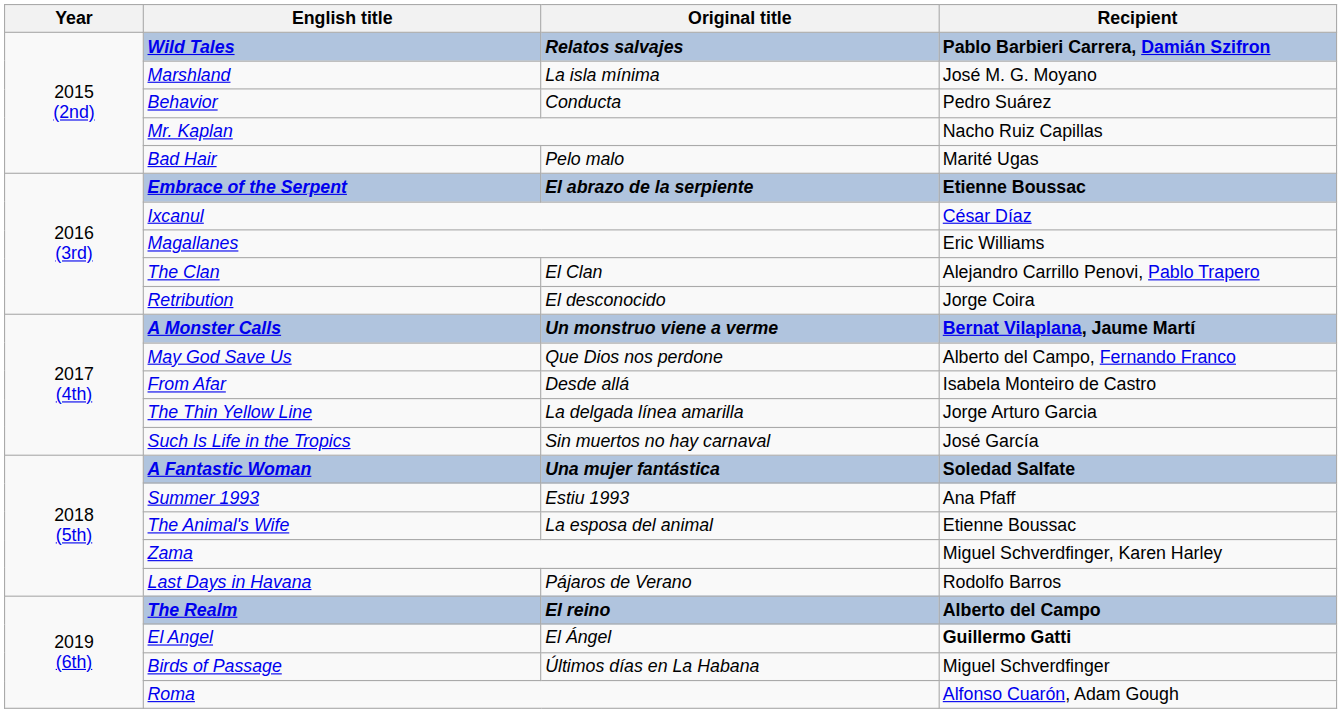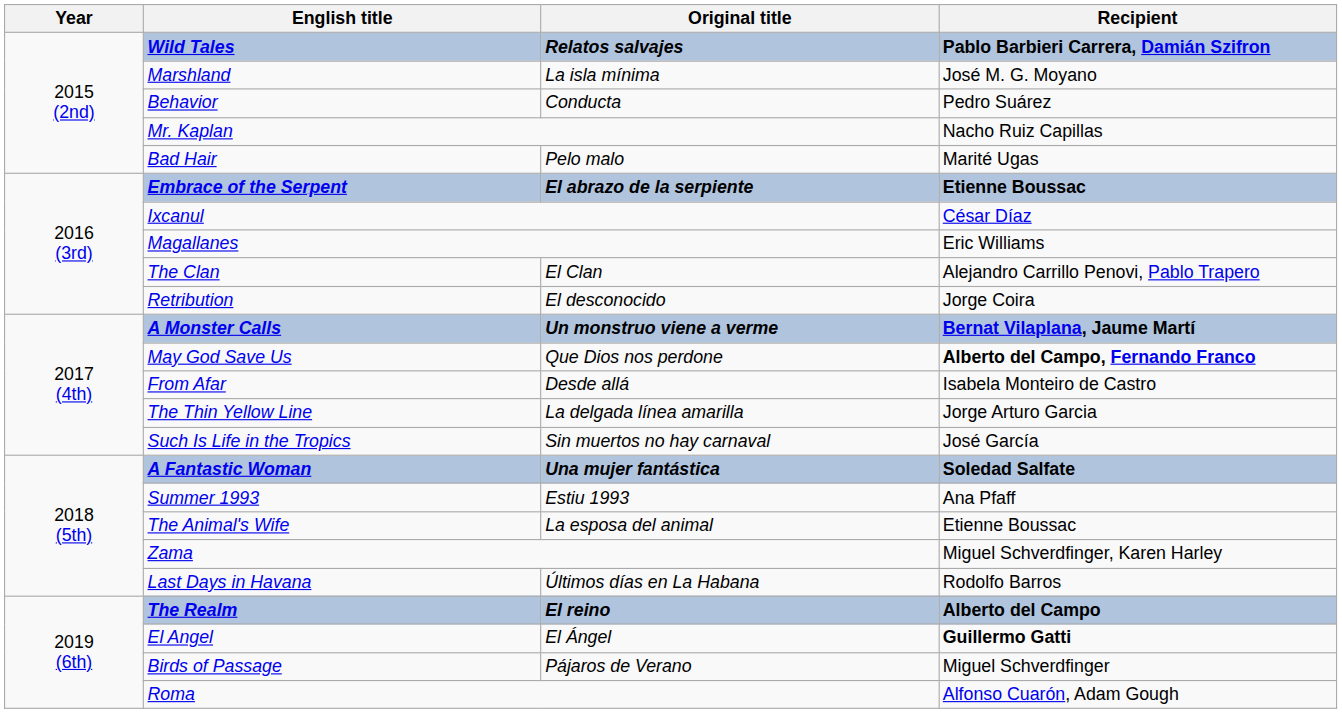May God Save Us | Recipient: normal -> bold
Last Days in Havana | Original title: Pájaros de Verano -> Últimos días en La Habana
Birds of Passage | Original title: Últimos días en La Habana -> Pájaros de Verano
